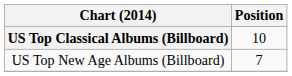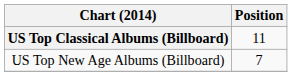US Top Classical Albums (Billboard) | Position: 10 -> 11
